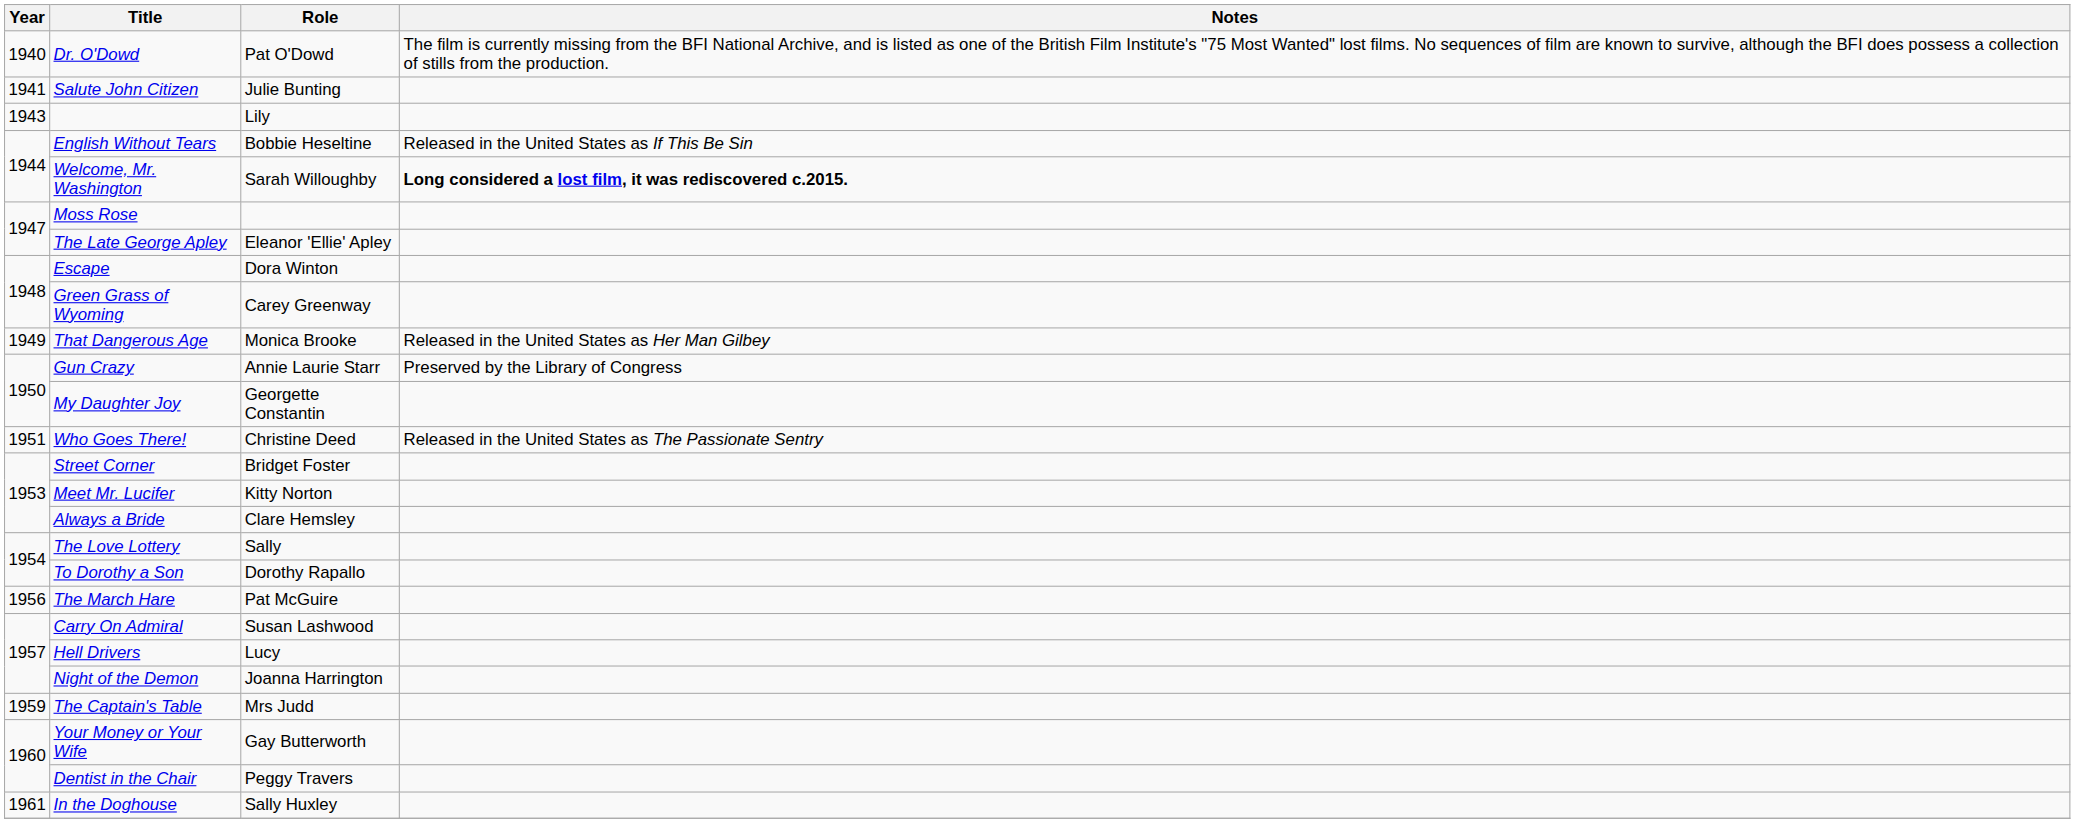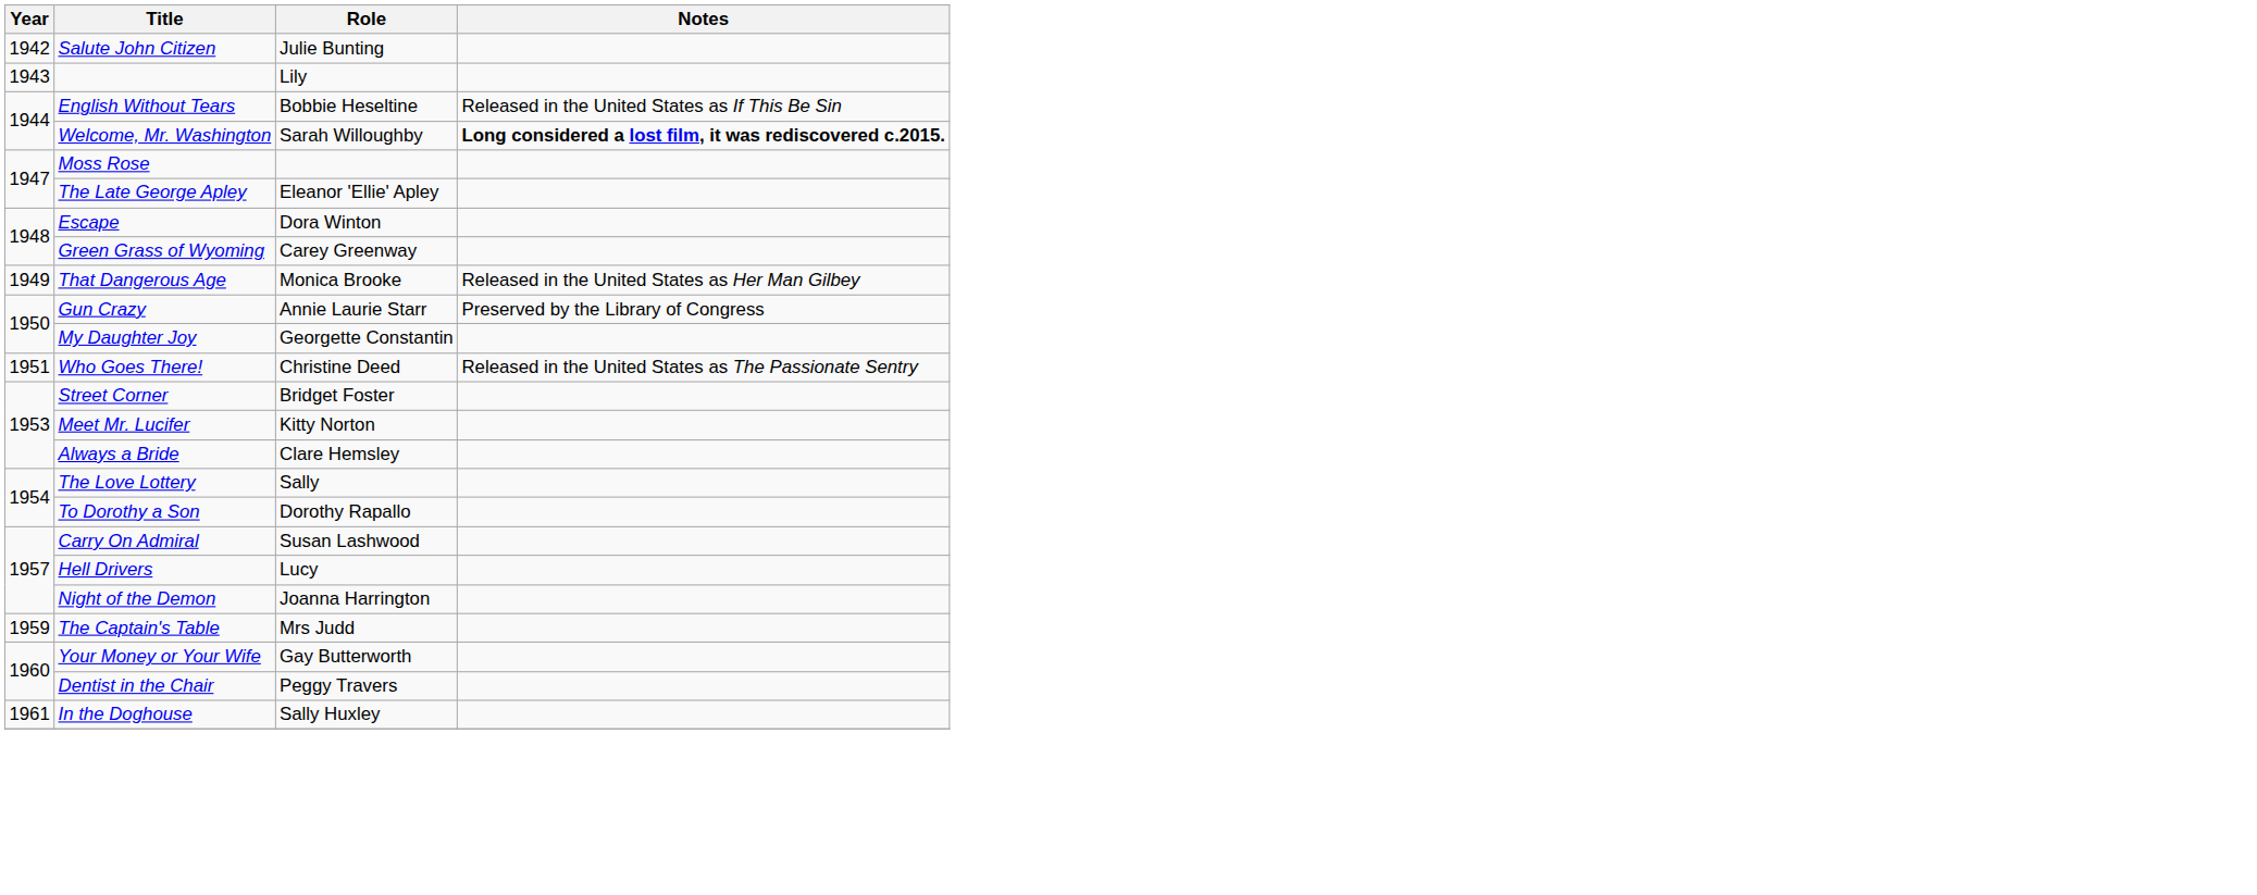- row: 1940 | Dr. O'Dowd | Pat O'Dowd | The film is currently missing from the BFI National Archive, and is listed as one of the British Film Institute's "75 Most Wanted" lost films. No sequences of film are known to survive, although the BFI does possess a collection of stills from the production.
Salute John Citizen | Year: 1941 -> 1942
- row: 1956 | The March Hare | Pat McGuire
